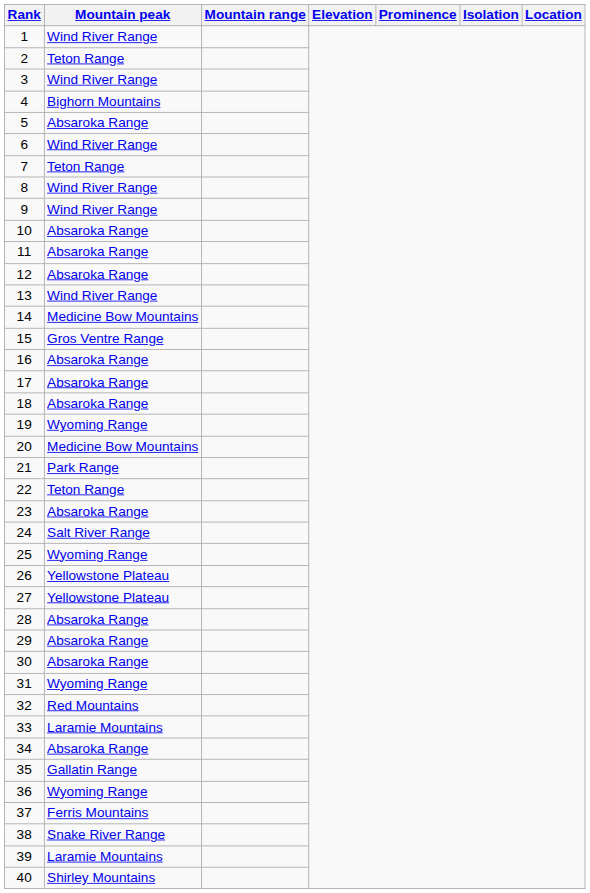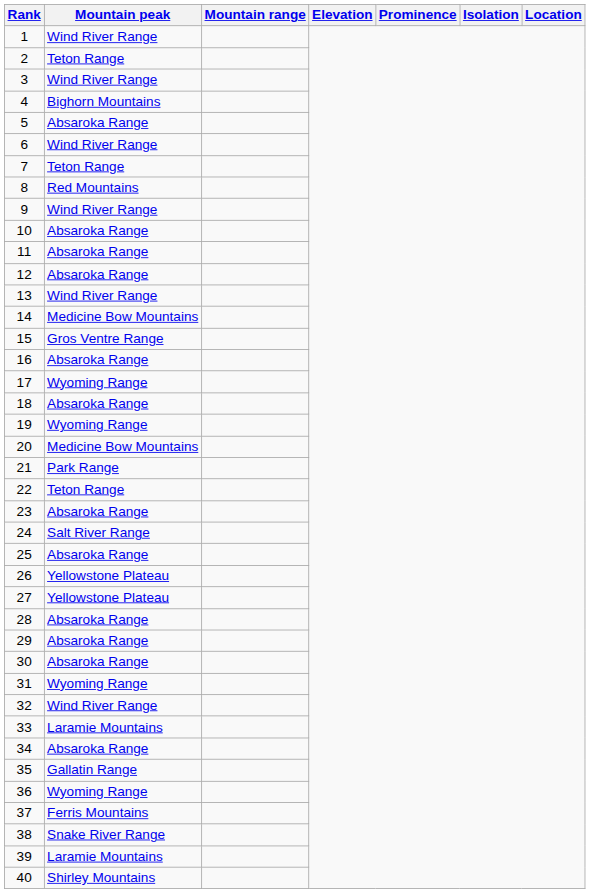8 | Mountain peak: Wind River Range -> Red Mountains
17 | Mountain peak: Absaroka Range -> Wyoming Range
25 | Mountain peak: Wyoming Range -> Absaroka Range
32 | Mountain peak: Red Mountains -> Wind River Range
